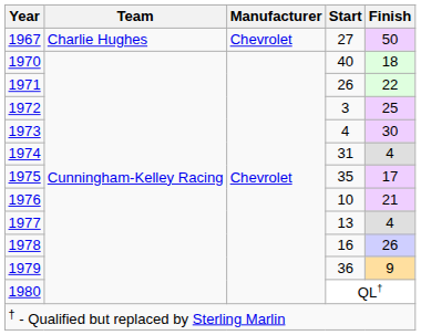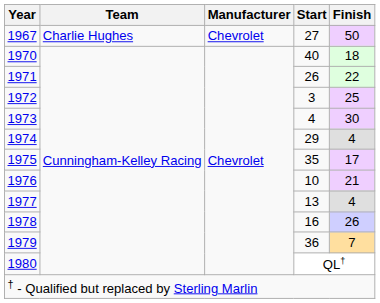1974 | Start: 31 -> 29
1979 | Finish: 9 -> 7
